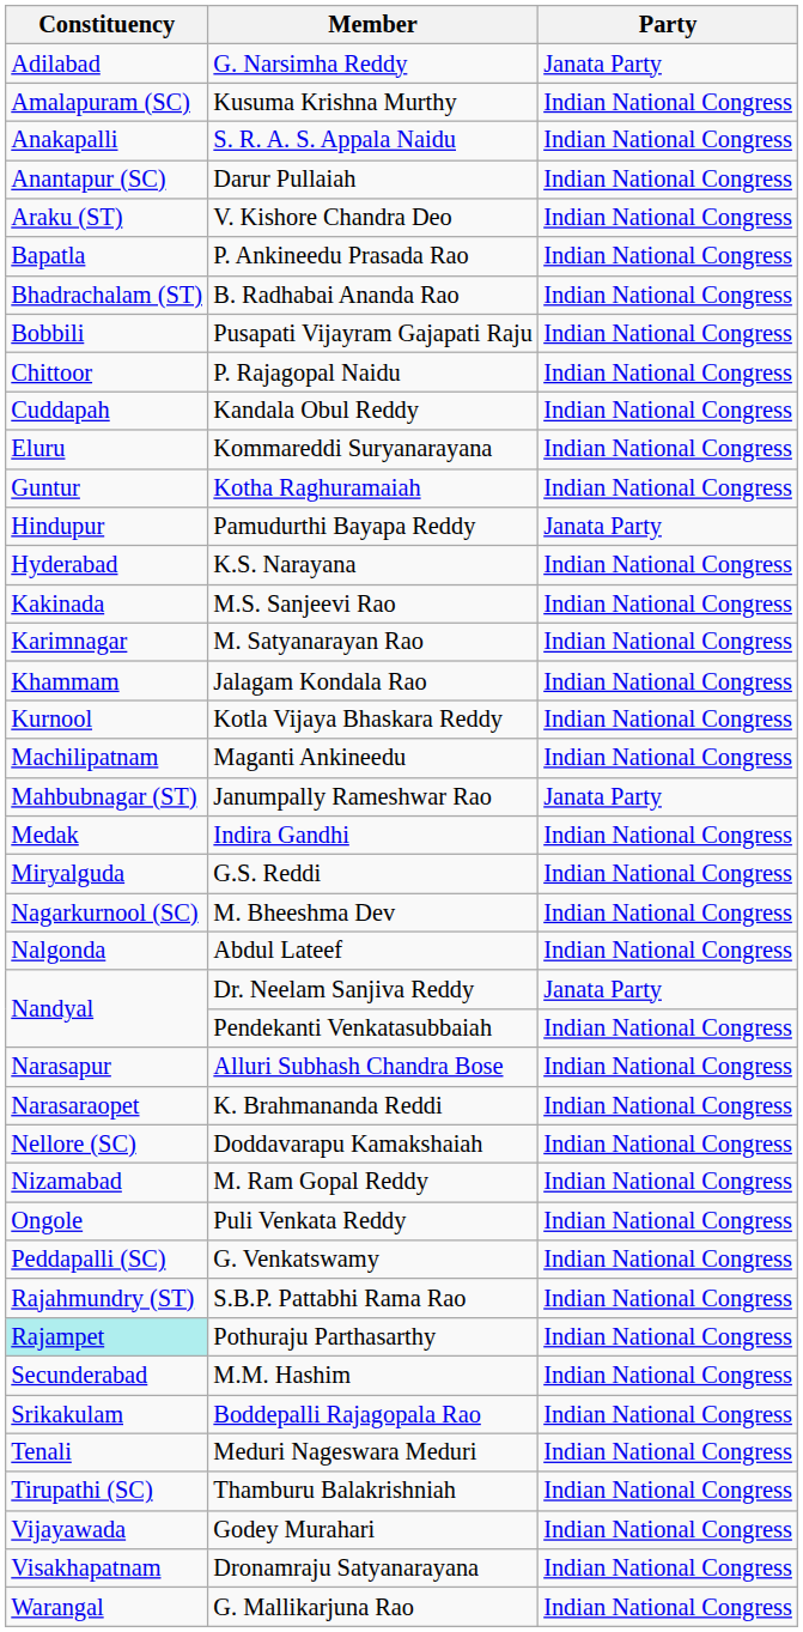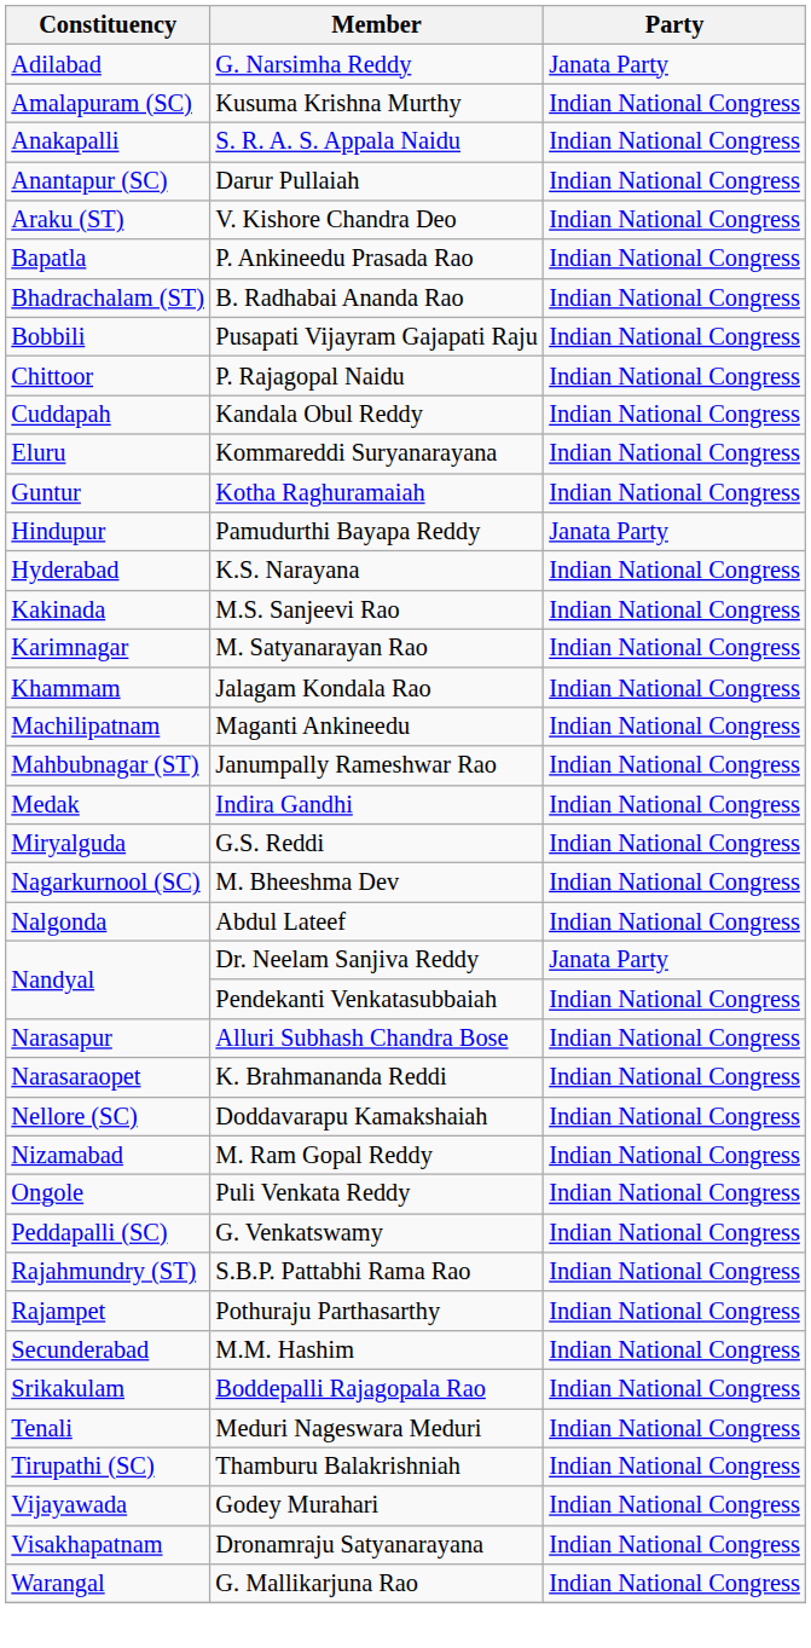- row: Kurnool | Kotla Vijaya Bhaskara Reddy | Indian National Congress
Janumpally Rameshwar Rao | Party: Janata Party -> Indian National Congress
Pothuraju Parthasarthy | Constituency: paleturquoise background -> no background
